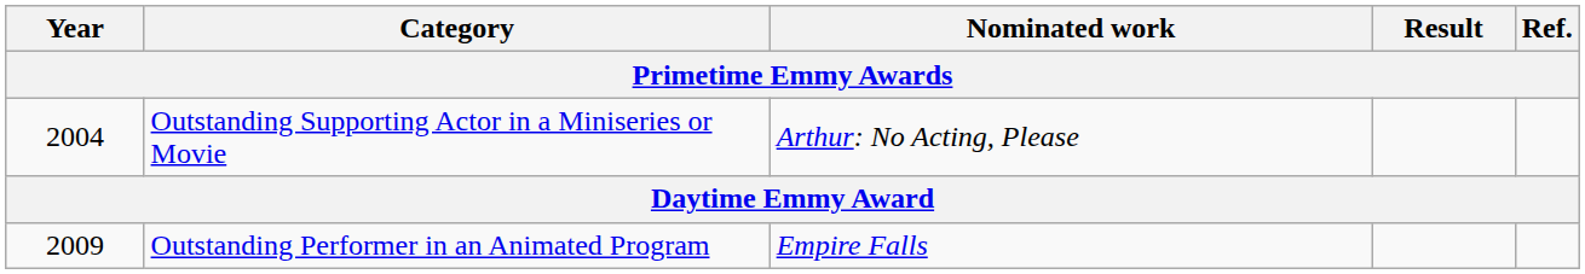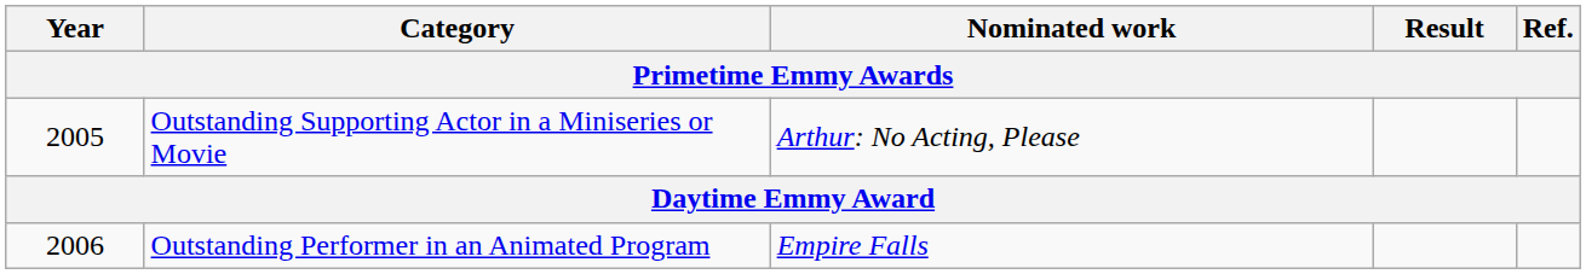Outstanding Supporting Actor in a Miniseries or Movie | Year: 2004 -> 2005
Outstanding Performer in an Animated Program | Year: 2009 -> 2006
